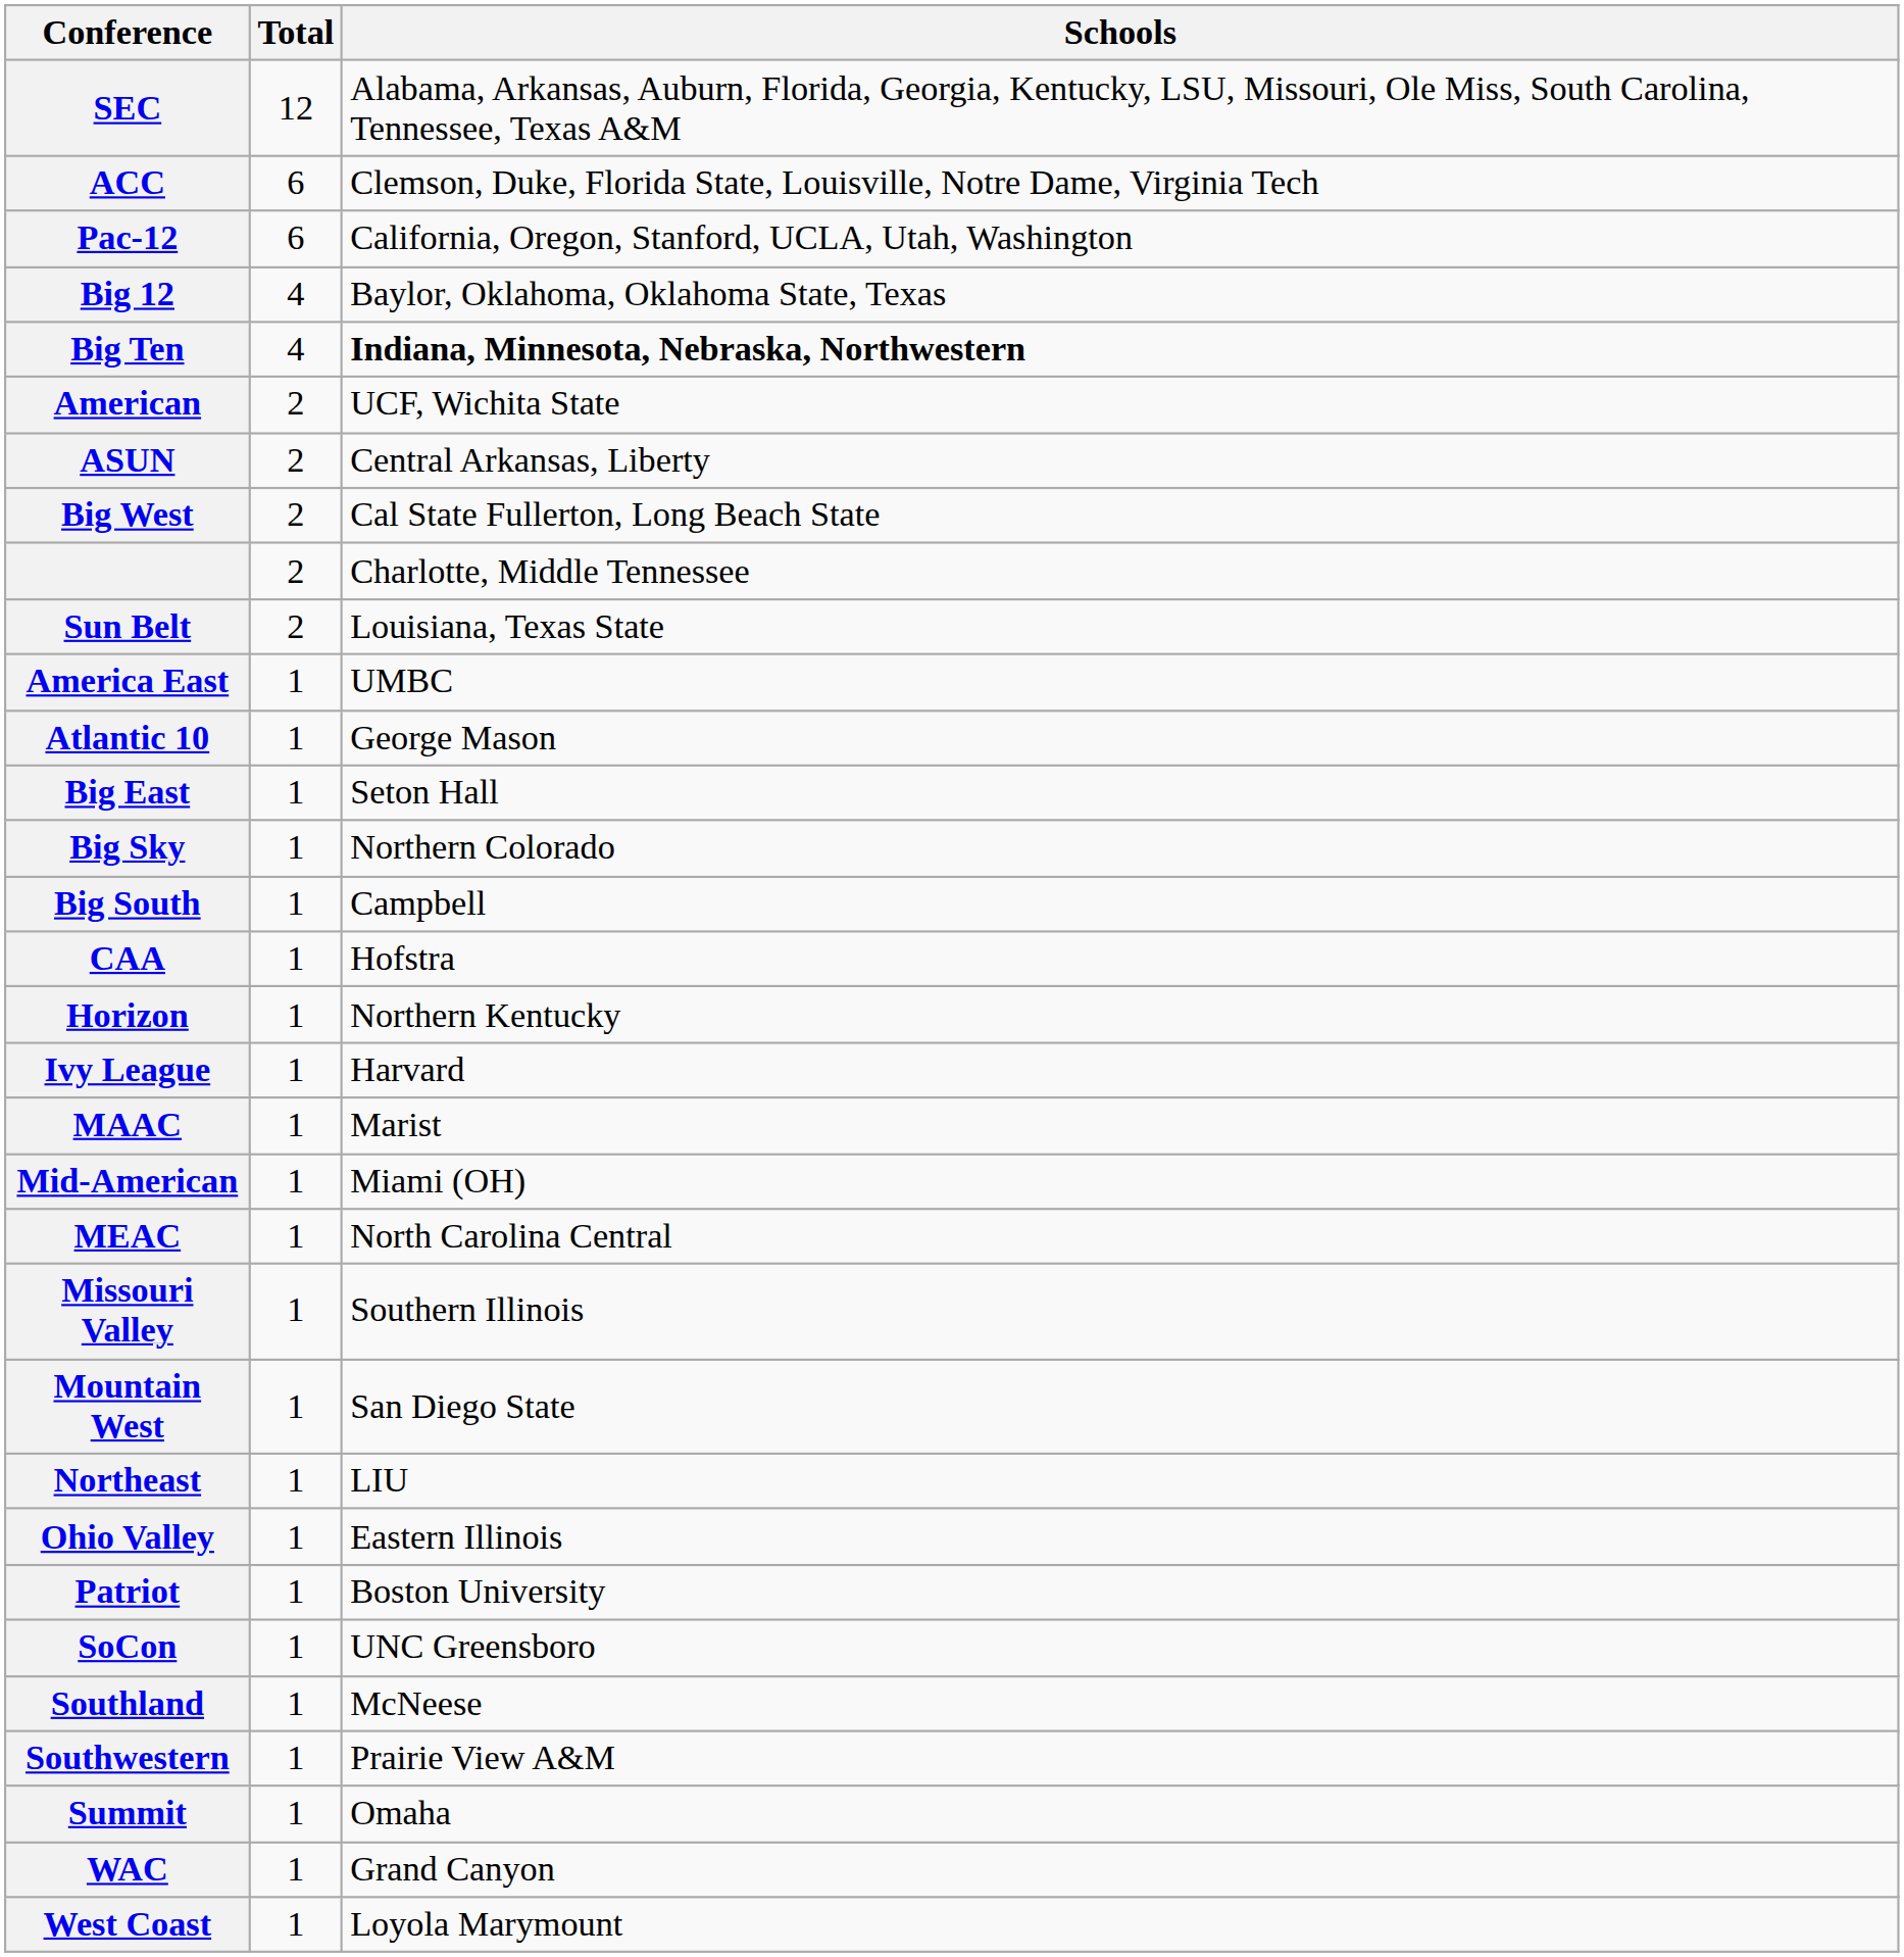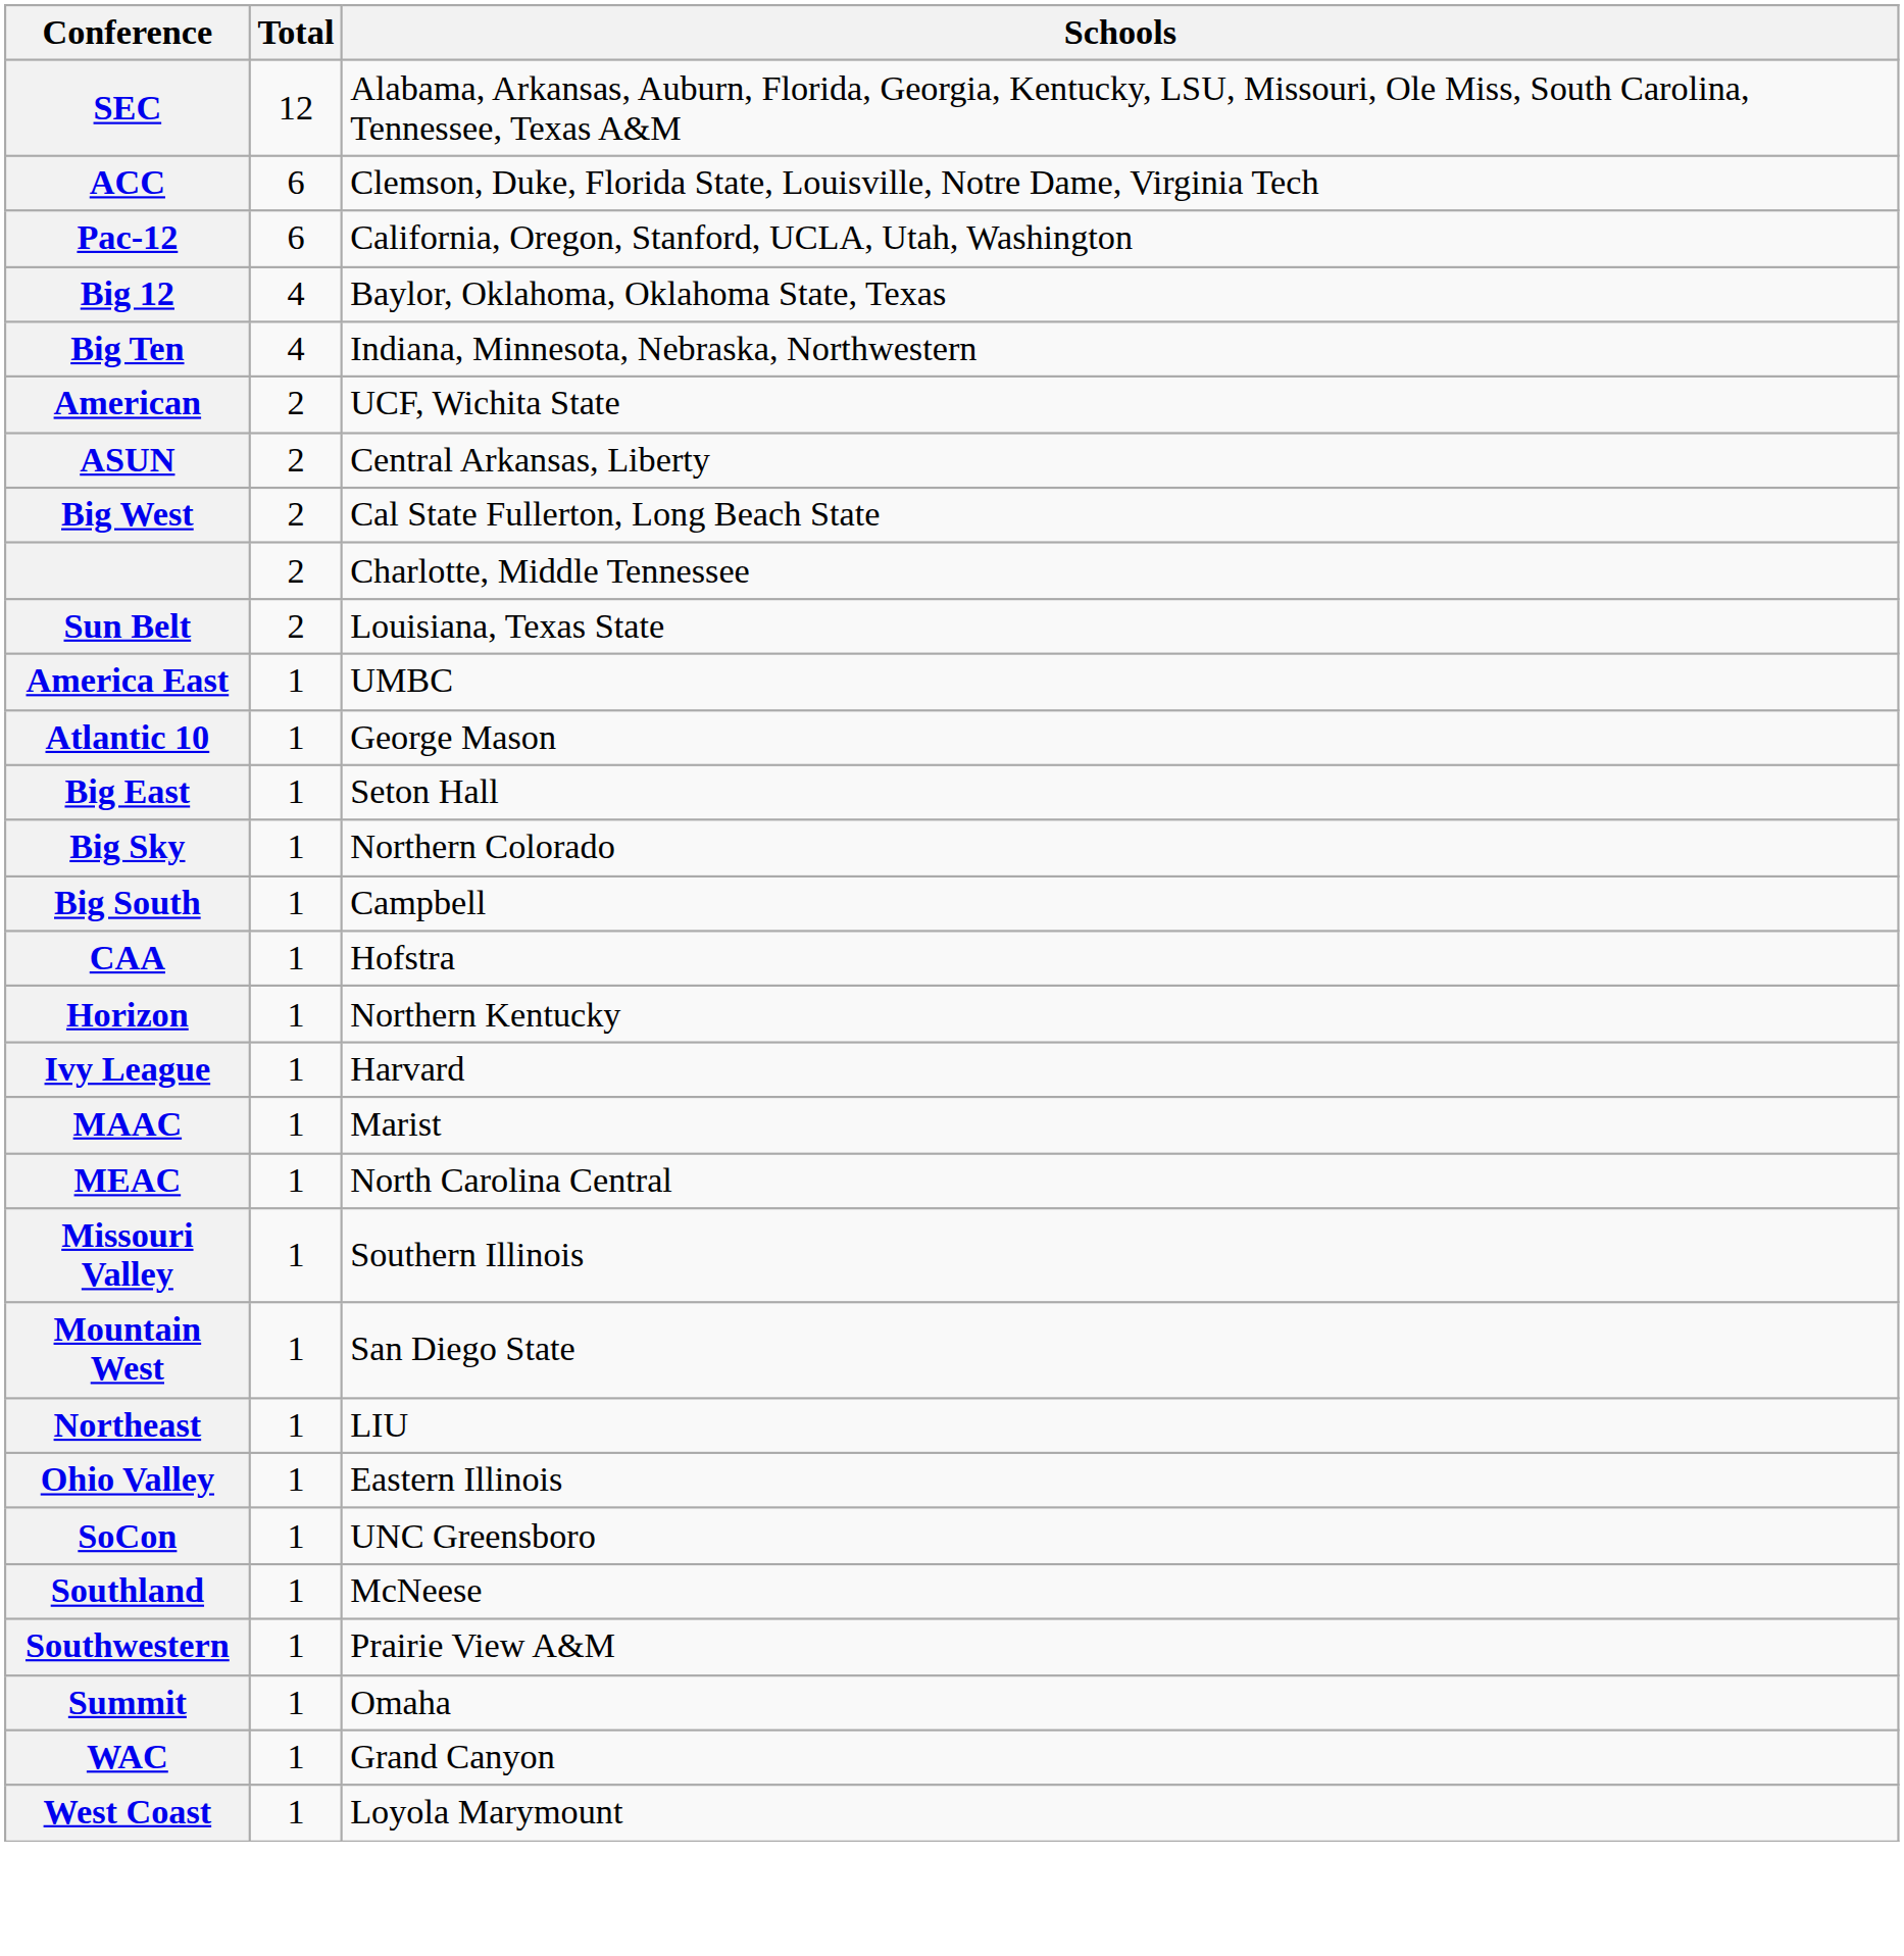Big Ten | Schools: bold -> normal
- row: Mid-American | 1 | Miami (OH)
- row: Patriot | 1 | Boston University
